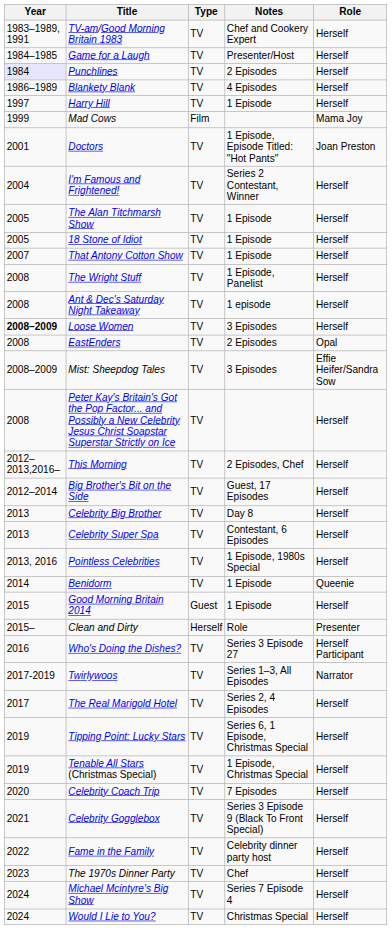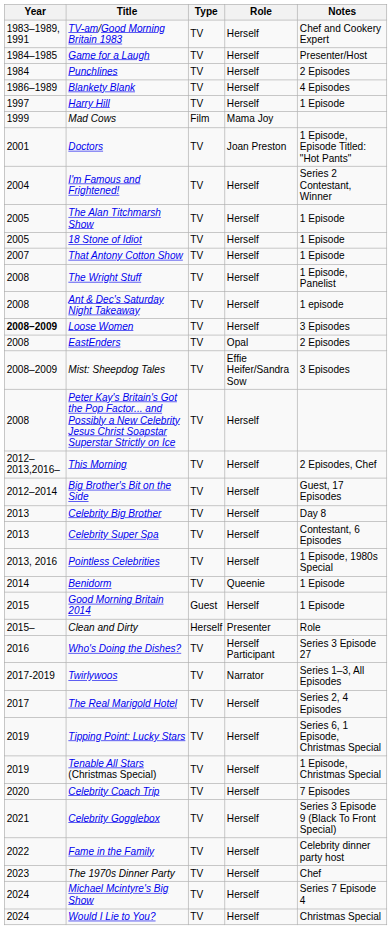columns swapped: Role <-> Notes
Punchlines | Year: lavender background -> no background
